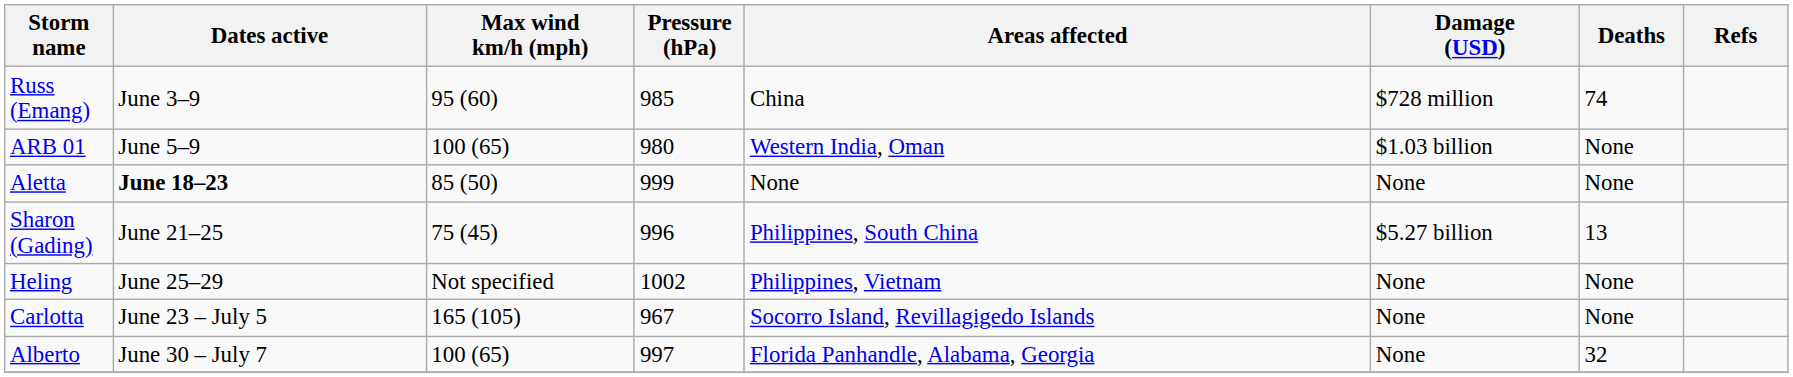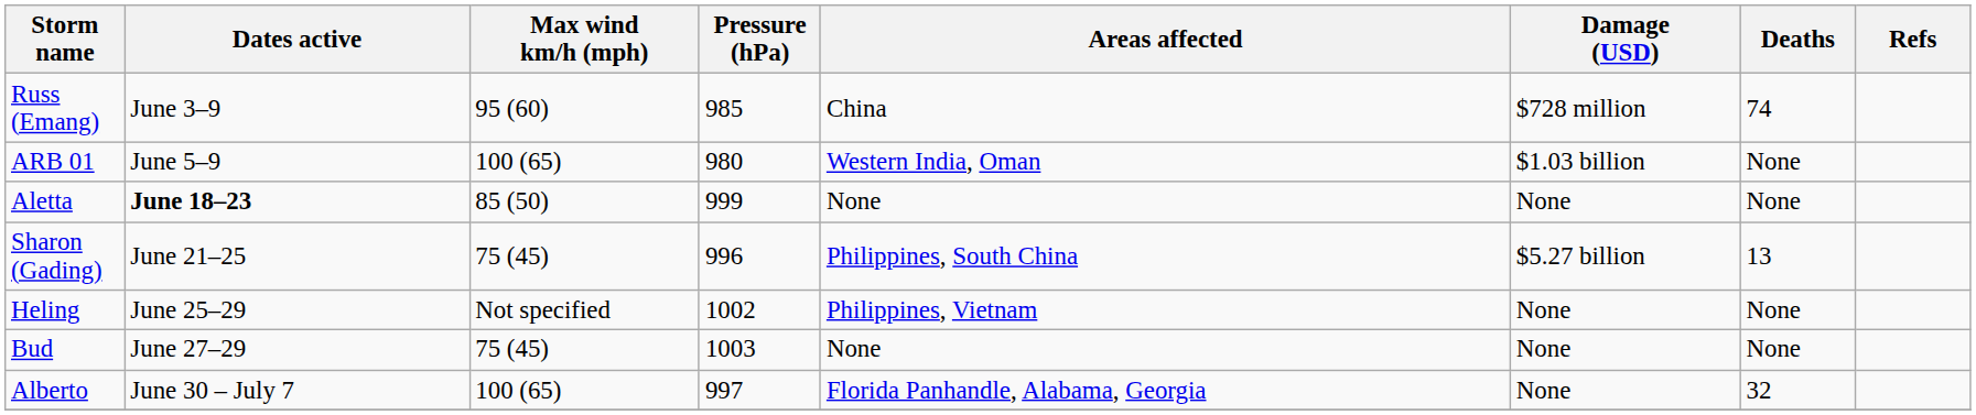+ row: Bud | June 27–29 | 75 (45) | 1003 | None | None | None
- row: Carlotta | June 23 – July 5 | 165 (105) | 967 | Socorro Island, Revillagigedo Islands | None | None
